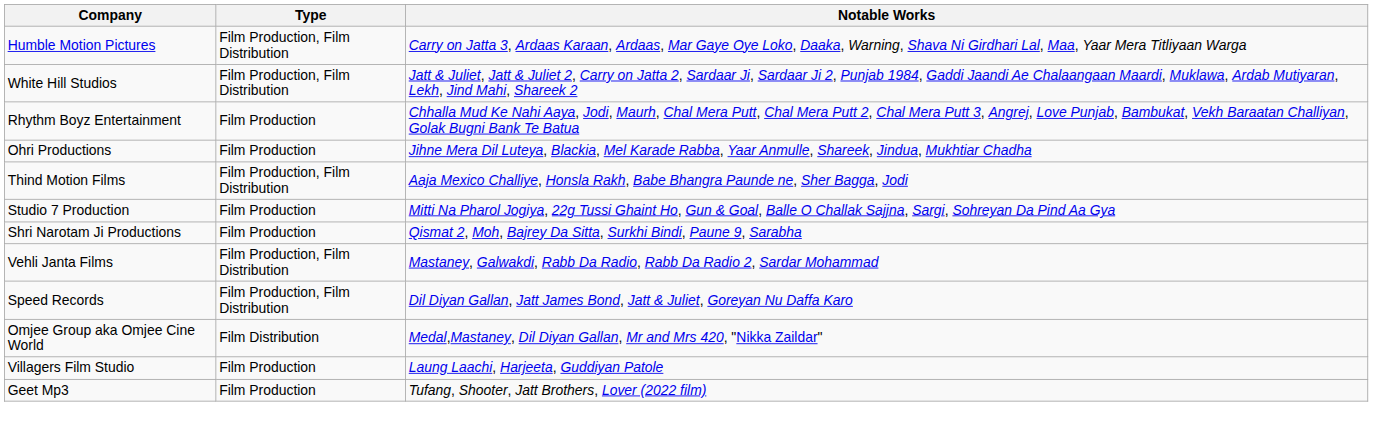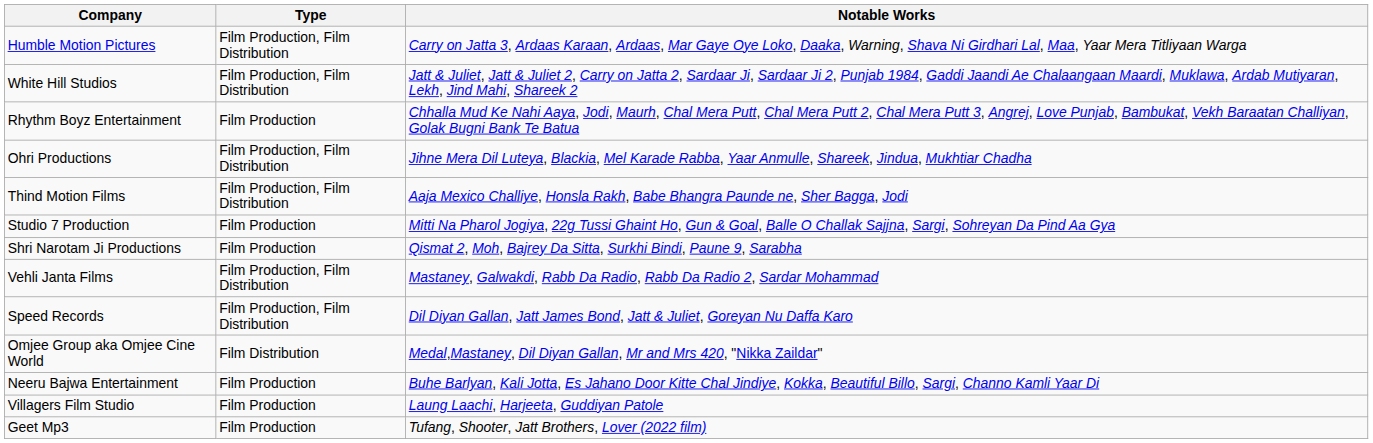Ohri Productions | Type: Film Production -> Film Production, Film Distribution
+ row: Neeru Bajwa Entertainment | Film Production | Buhe Barlyan, Kali Jotta, Es Jahano Door Kitte Chal Jindiye, Kokka, Beautiful Billo, Sargi, Channo Kamli Yaar Di
